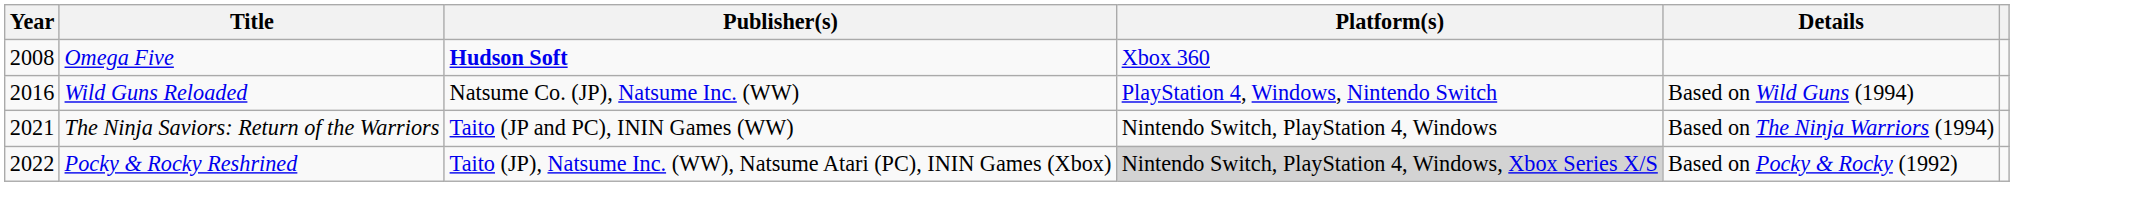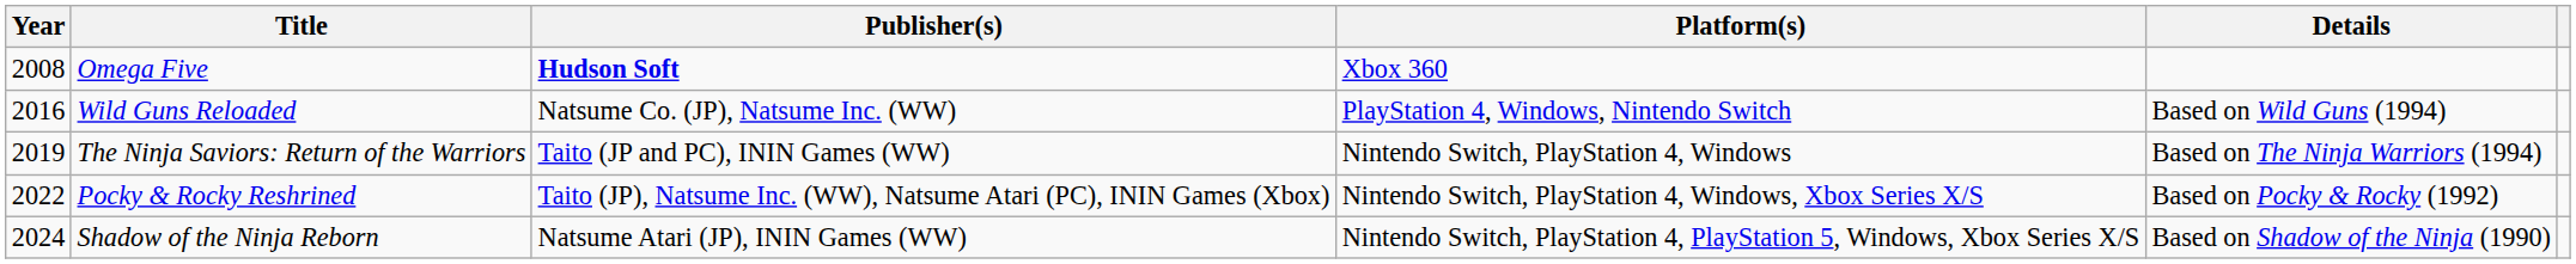The Ninja Saviors: Return of the Warriors | Year: 2021 -> 2019
Pocky & Rocky Reshrined | Platform(s): lightgrey background -> no background
+ row: 2024 | Shadow of the Ninja Reborn | Natsume Atari (JP), ININ Games (WW) | Nintendo Switch, PlayStation 4, PlayStation 5, Windows, Xbox Series X/S | Based on Shadow of the Ninja (1990)
